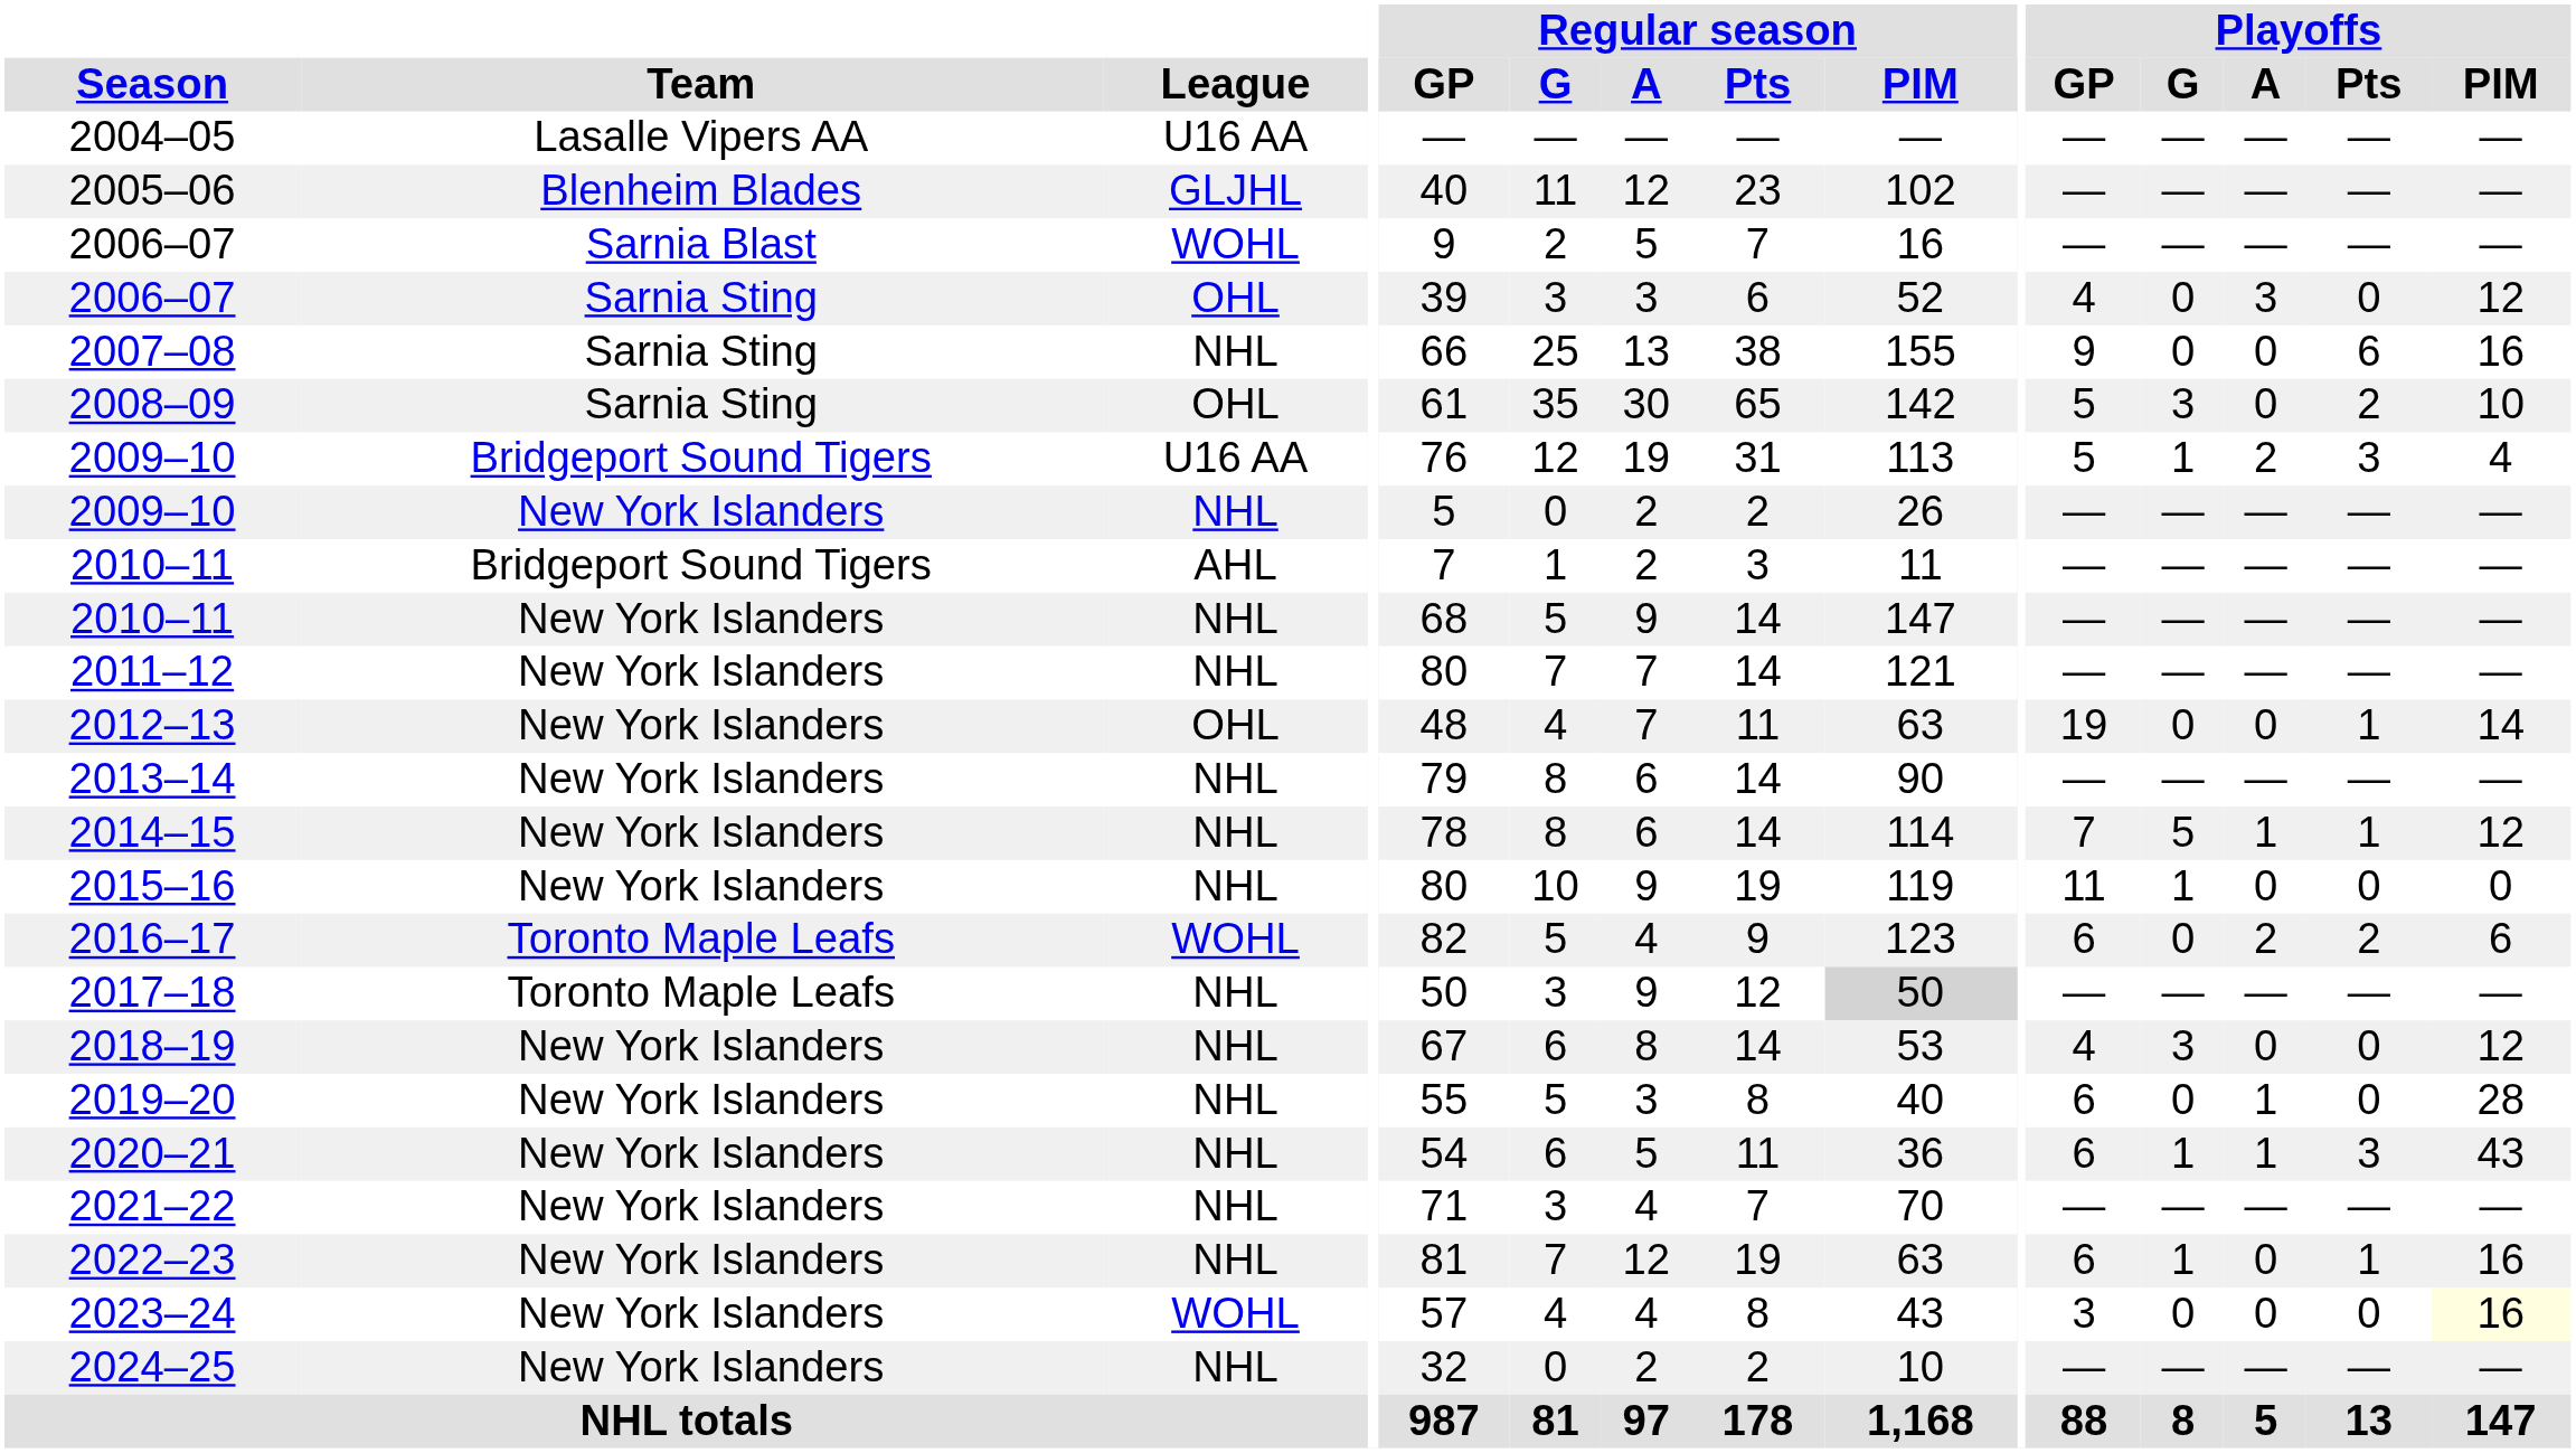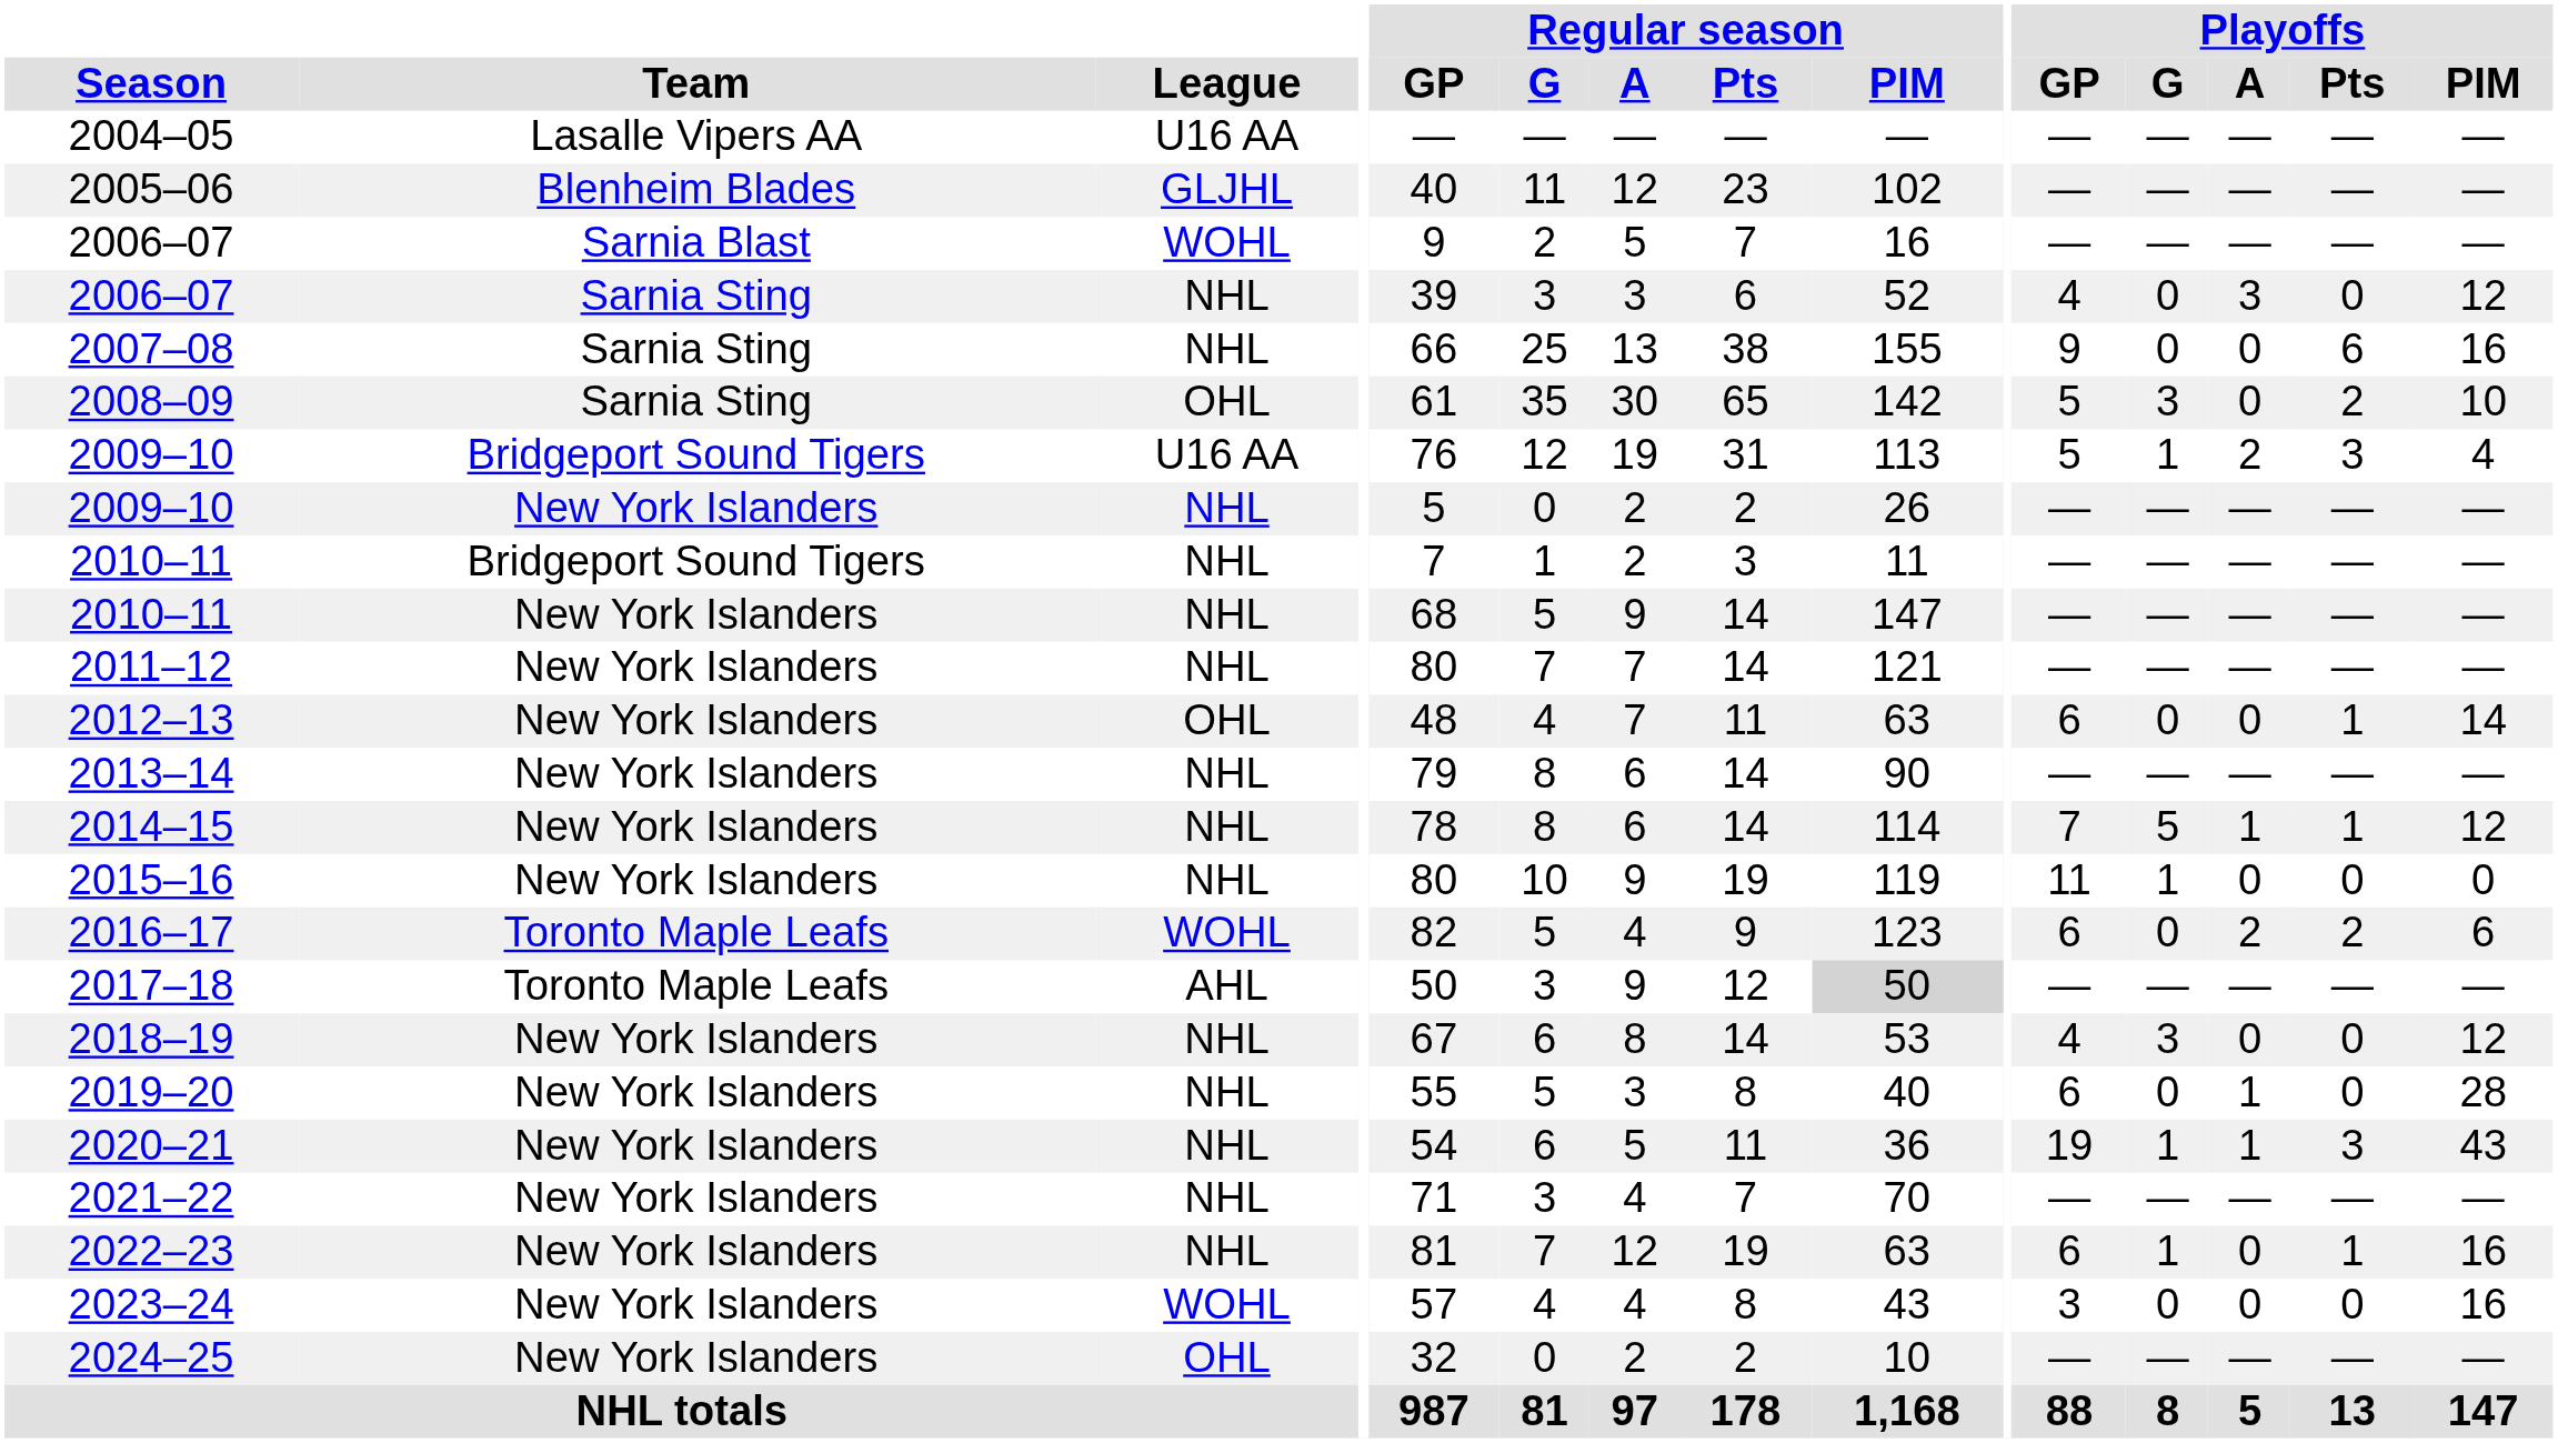2006–07 / Sarnia Sting | League: OHL -> NHL
2010–11 / Bridgeport Sound Tigers | League: AHL -> NHL
2012–13 | Playoffs / GP: 19 -> 6
2017–18 | League: NHL -> AHL
2020–21 | Playoffs / GP: 6 -> 19
2023–24 | Playoffs / PIM: lightyellow background -> no background
2024–25 | League: NHL -> OHL
